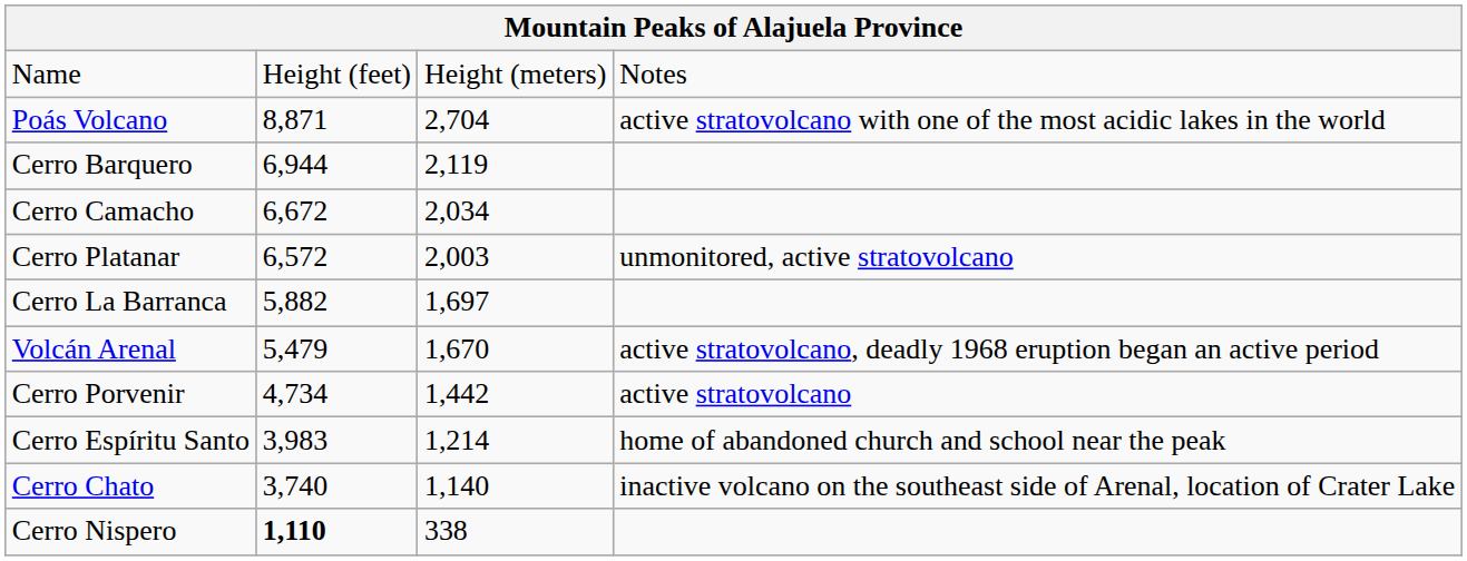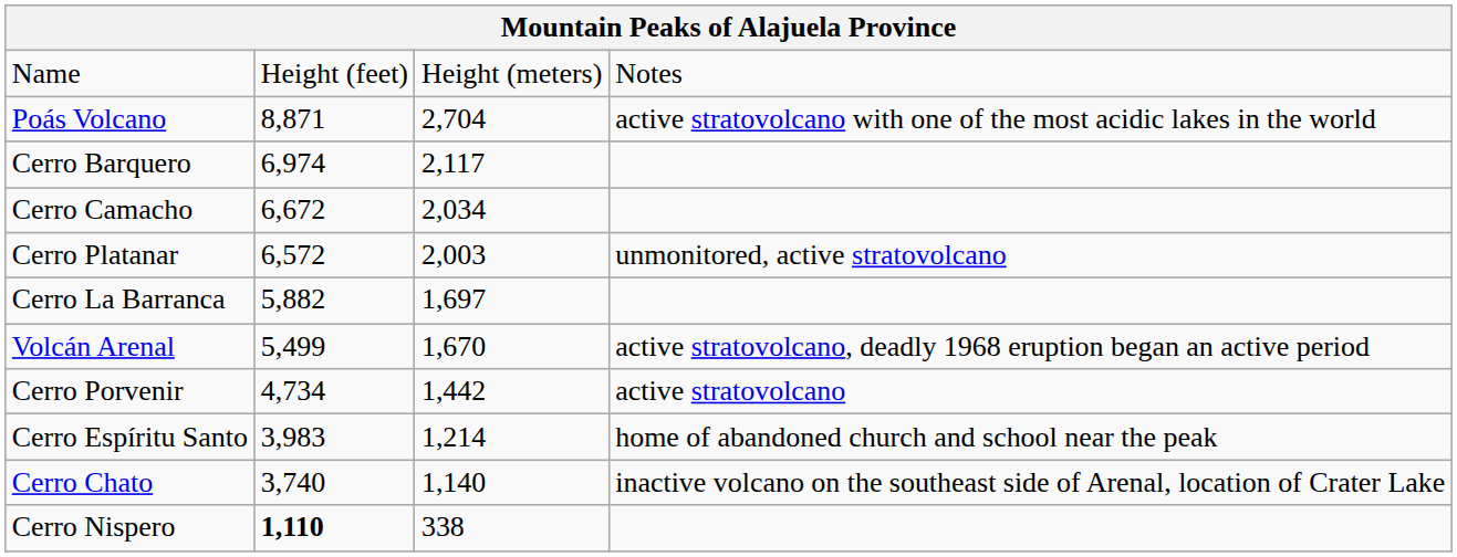Cerro Barquero | column 2: 6,944 -> 6,974
Cerro Barquero | column 3: 2,119 -> 2,117
Volcán Arenal | column 2: 5,479 -> 5,499
